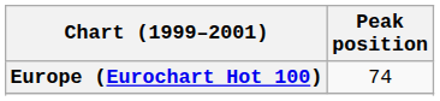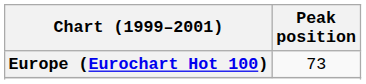Europe (Eurochart Hot 100) | Peak position: 74 -> 73
